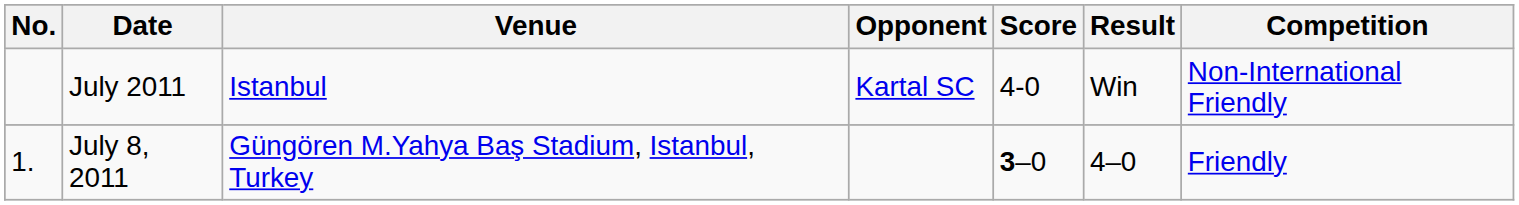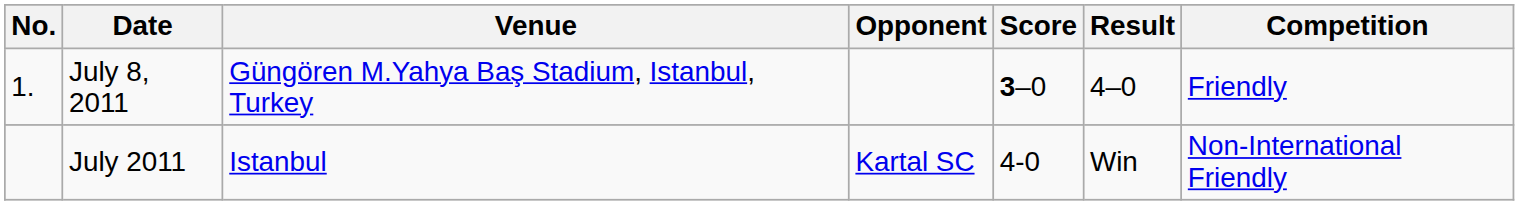rows swapped: July 2011 <-> July 8, 2011
